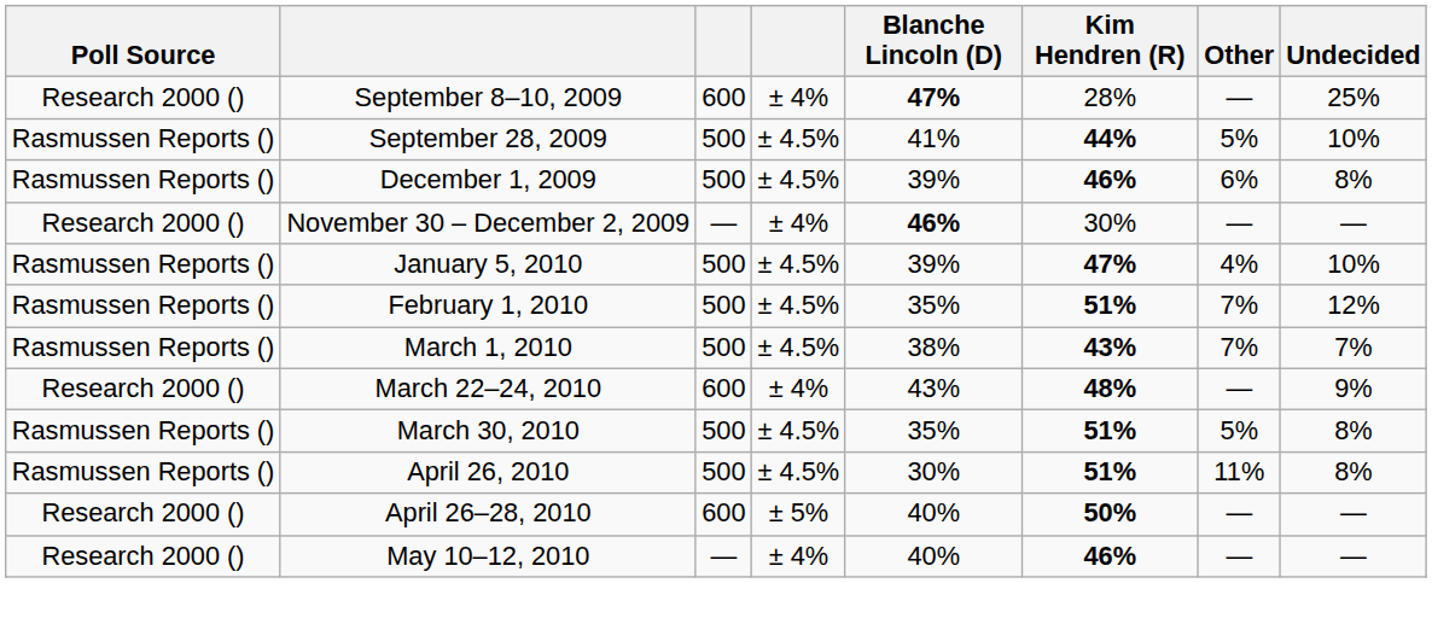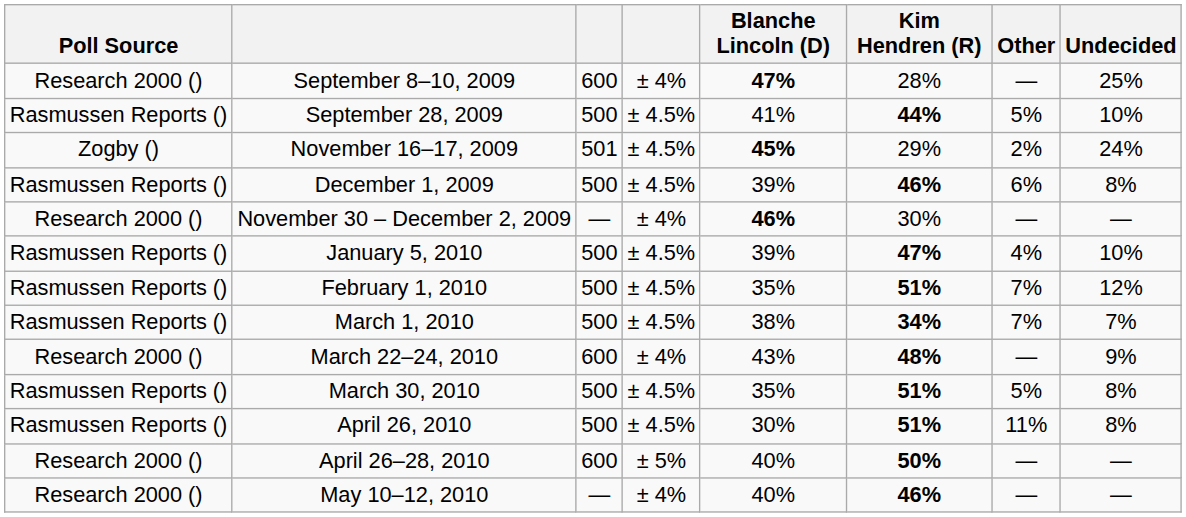+ row: Zogby () | November 16–17, 2009 | 501 | ± 4.5% | 45% | 29% | 2% | 24%
March 1, 2010 | Kim Hendren (R): 43% -> 34%
